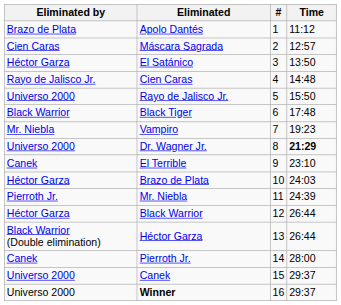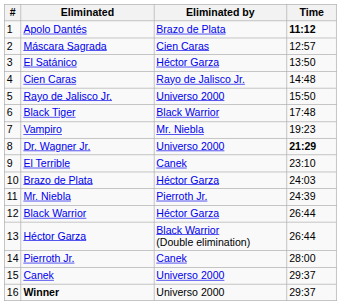columns swapped: # <-> Eliminated by
Apolo Dantés | Time: normal -> bold
